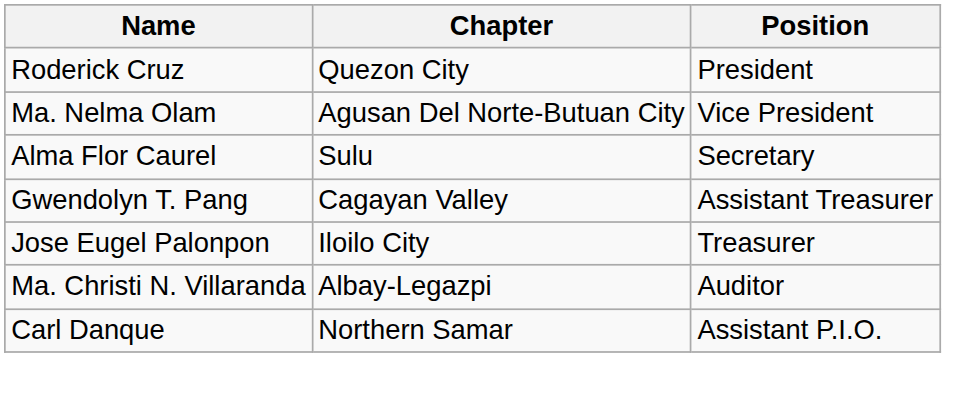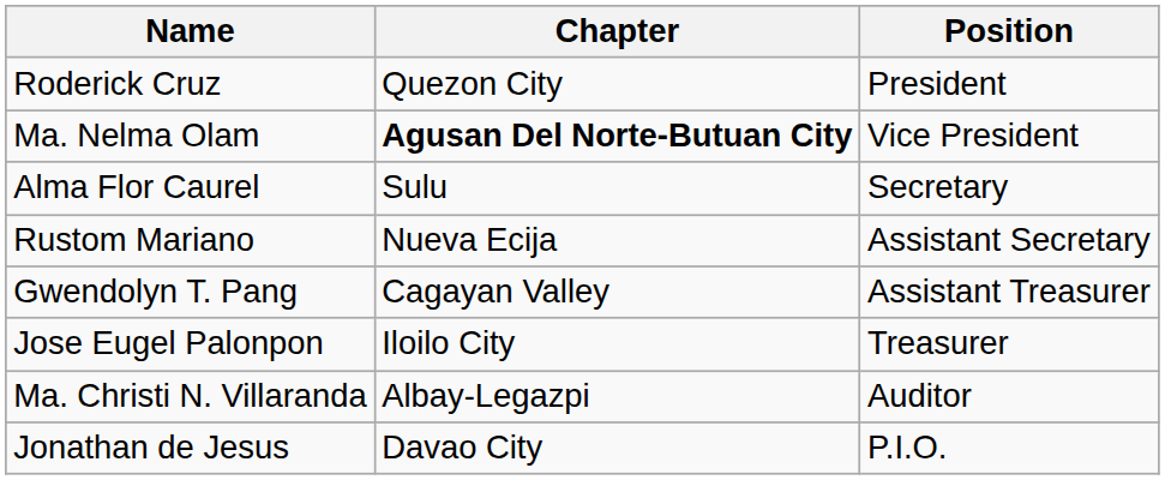Ma. Nelma Olam | Chapter: normal -> bold
+ row: Rustom Mariano | Nueva Ecija | Assistant Secretary
+ row: Jonathan de Jesus | Davao City | P.I.O.
- row: Carl Danque | Northern Samar | Assistant P.I.O.
